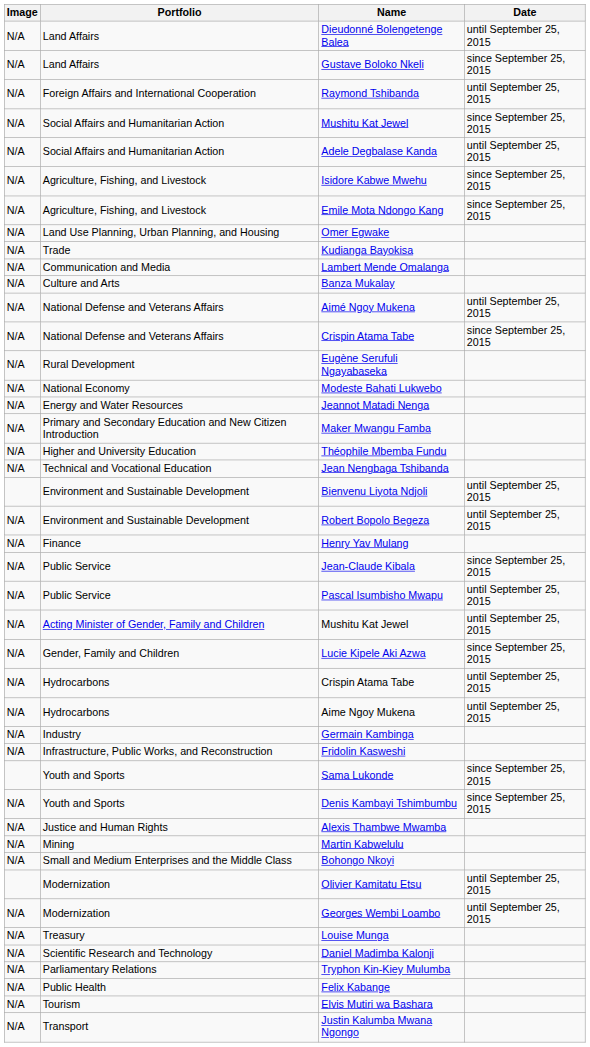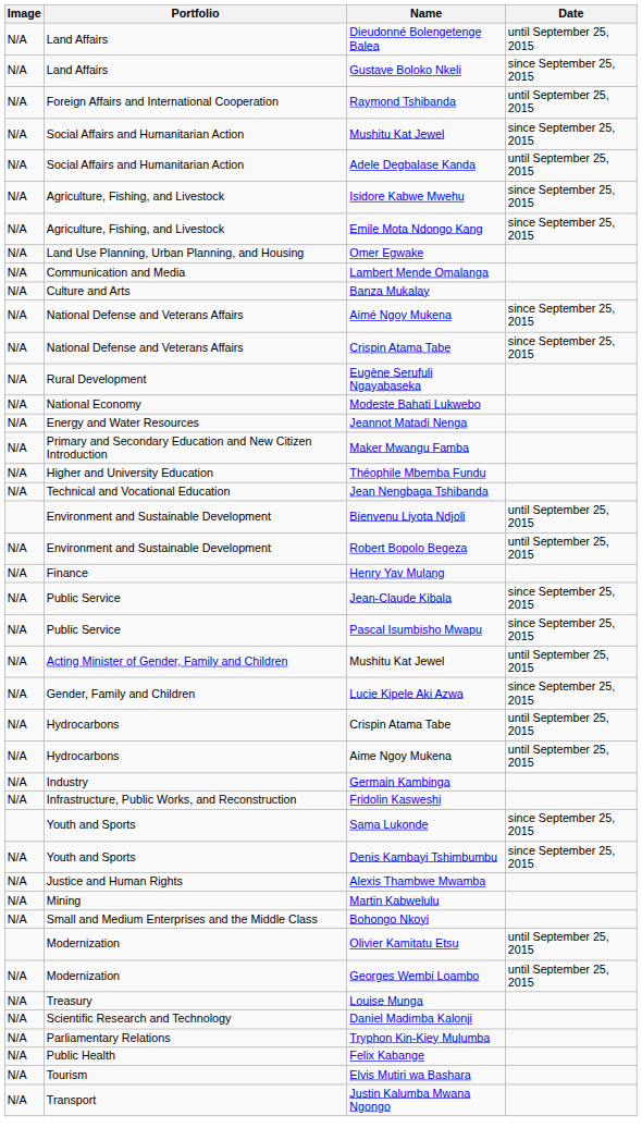- row: N/A | Trade | Kudianga Bayokisa
Aimé Ngoy Mukena | Date: until September 25, 2015 -> since September 25, 2015
Pascal Isumbisho Mwapu | Date: until September 25, 2015 -> since September 25, 2015
